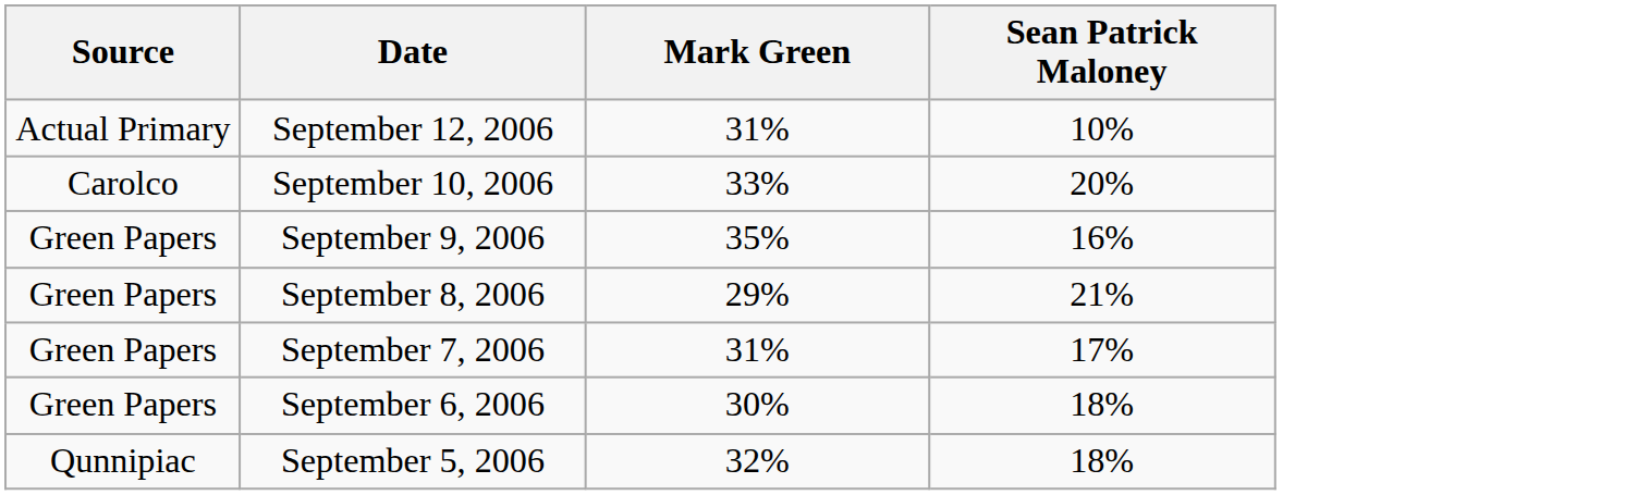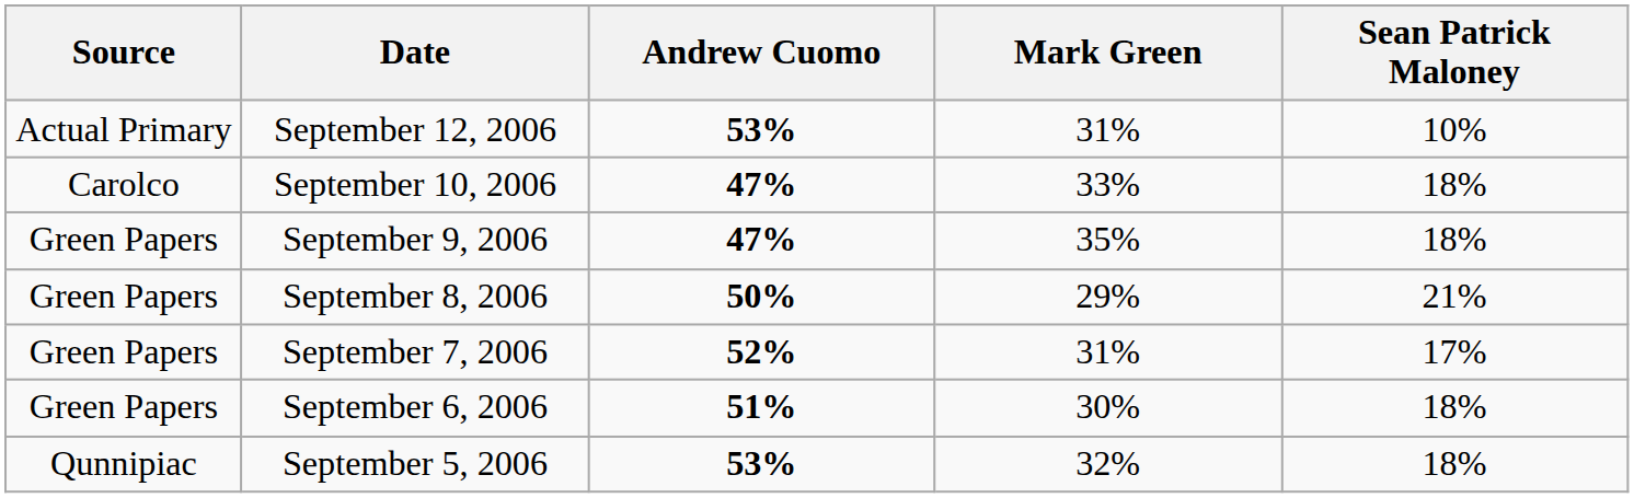+ column: Andrew Cuomo | 53% | 47% | 47% | 50% | 52% | 51% | 53%
September 10, 2006 | Sean Patrick Maloney: 20% -> 18%
September 9, 2006 | Sean Patrick Maloney: 16% -> 18%
